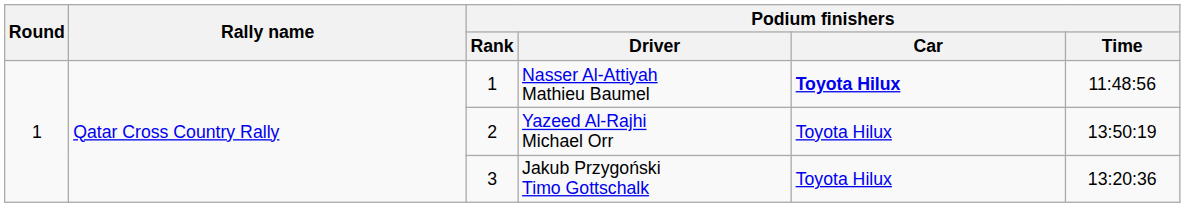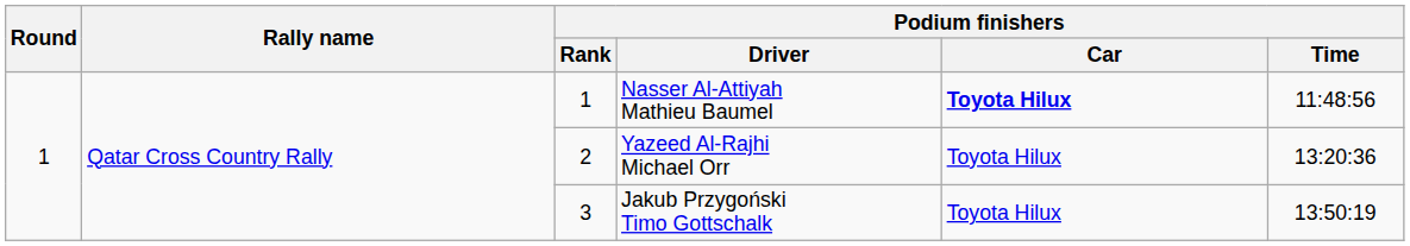Yazeed Al-Rajhi Michael Orr | Podium finishers / Time: 13:50:19 -> 13:20:36
Jakub Przygoński Timo Gottschalk | Podium finishers / Time: 13:20:36 -> 13:50:19
